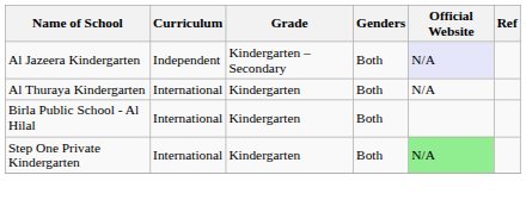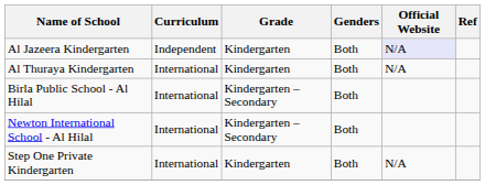Al Jazeera Kindergarten | Grade: Kindergarten – Secondary -> Kindergarten
Birla Public School - Al Hilal | Grade: Kindergarten -> Kindergarten – Secondary
+ row: Newton International School - Al Hilal | International | Kindergarten – Secondary | Both
Step One Private Kindergarten | Official Website: lightgreen background -> no background
